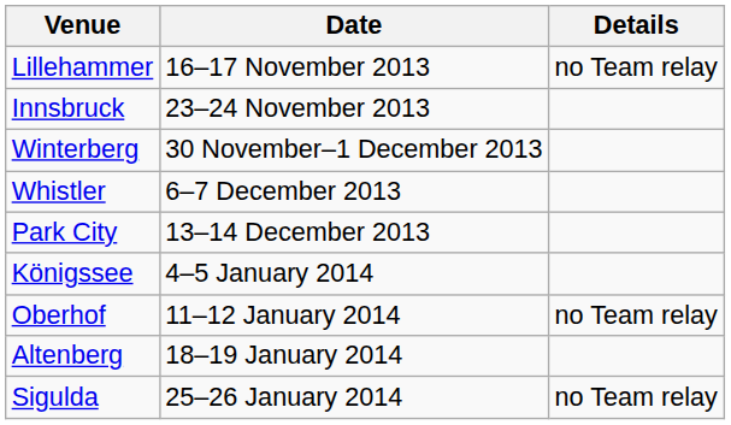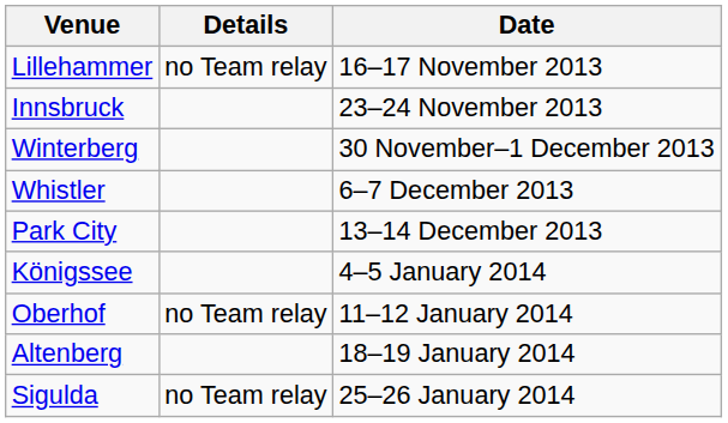columns swapped: Date <-> Details
